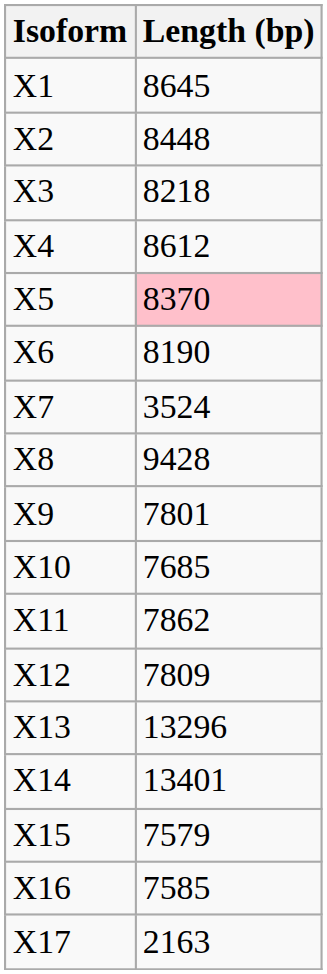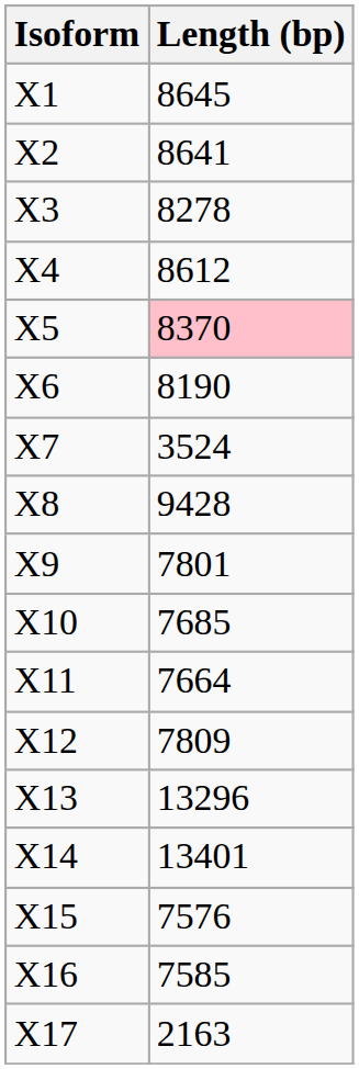X2 | Length (bp): 8448 -> 8641
X3 | Length (bp): 8218 -> 8278
X11 | Length (bp): 7862 -> 7664
X15 | Length (bp): 7579 -> 7576
